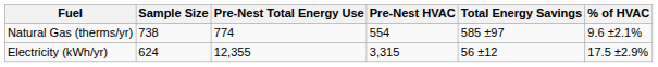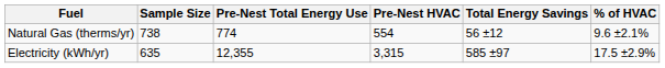Natural Gas (therms/yr) | Total Energy Savings: 585 ±97 -> 56 ±12
Electricity (kWh/yr) | Sample Size: 624 -> 635
Electricity (kWh/yr) | Total Energy Savings: 56 ±12 -> 585 ±97
